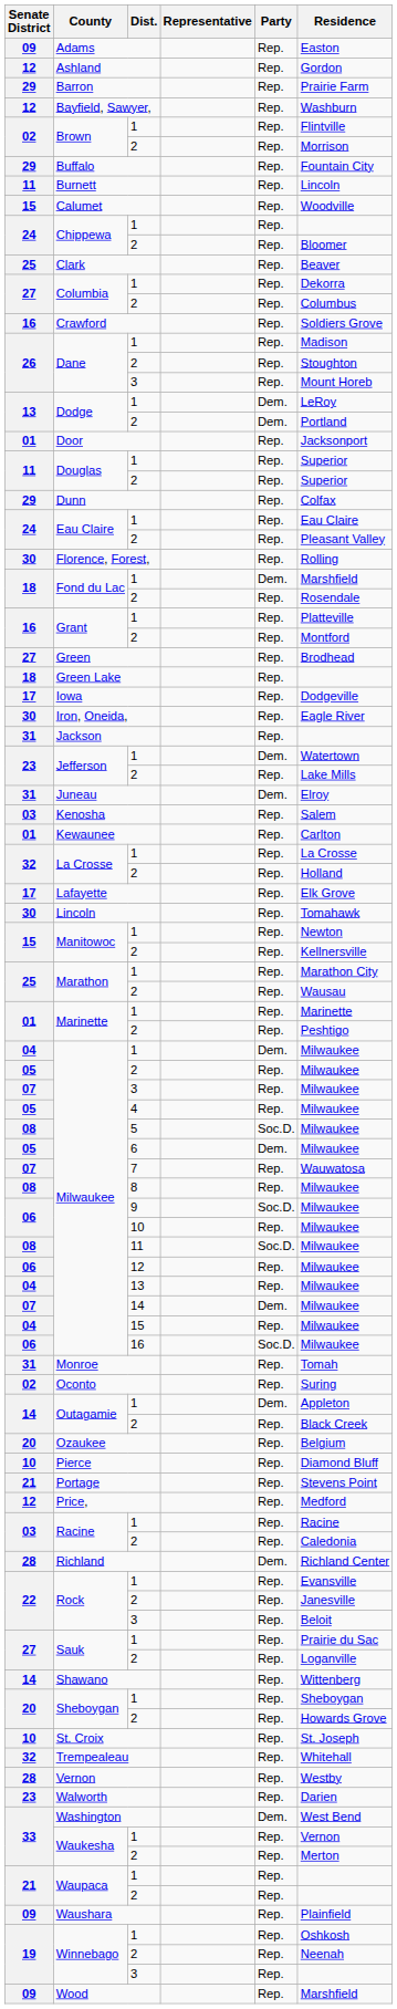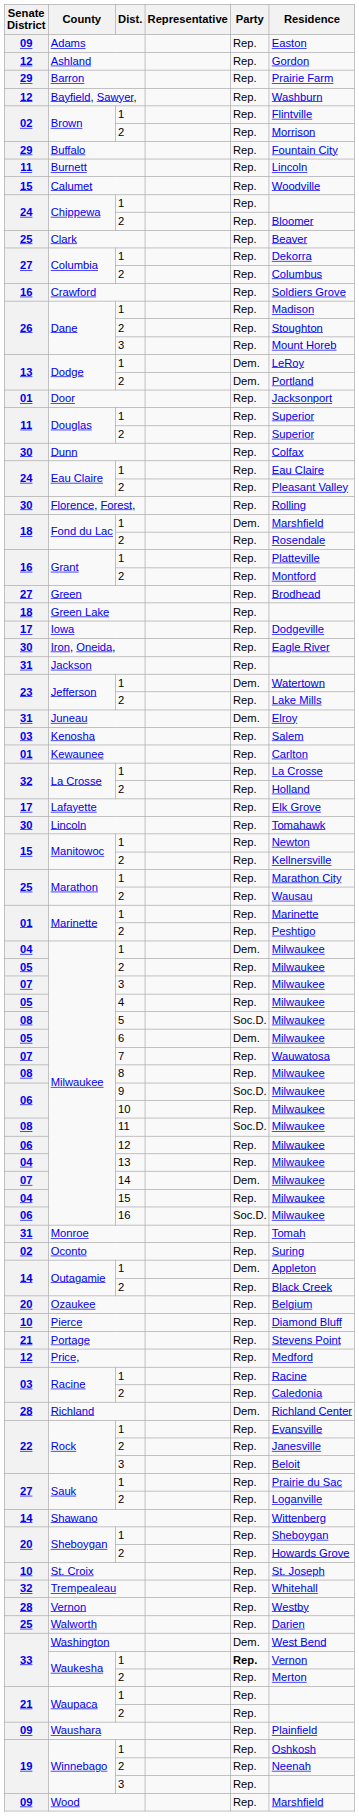Dunn | Senate District: 29 -> 30
Walworth | Senate District: 23 -> 25
Waukesha / 1 | Party: normal -> bold
